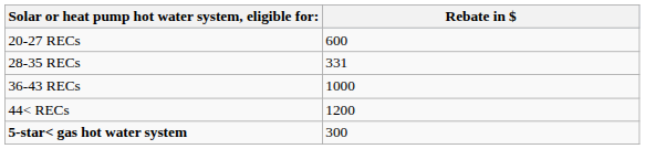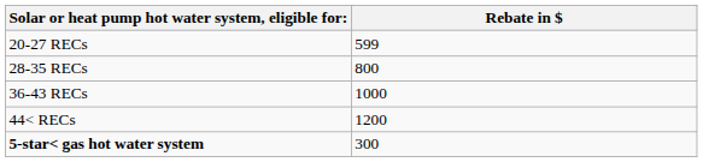20-27 RECs | Rebate in $: 600 -> 599
28-35 RECs | Rebate in $: 331 -> 800
